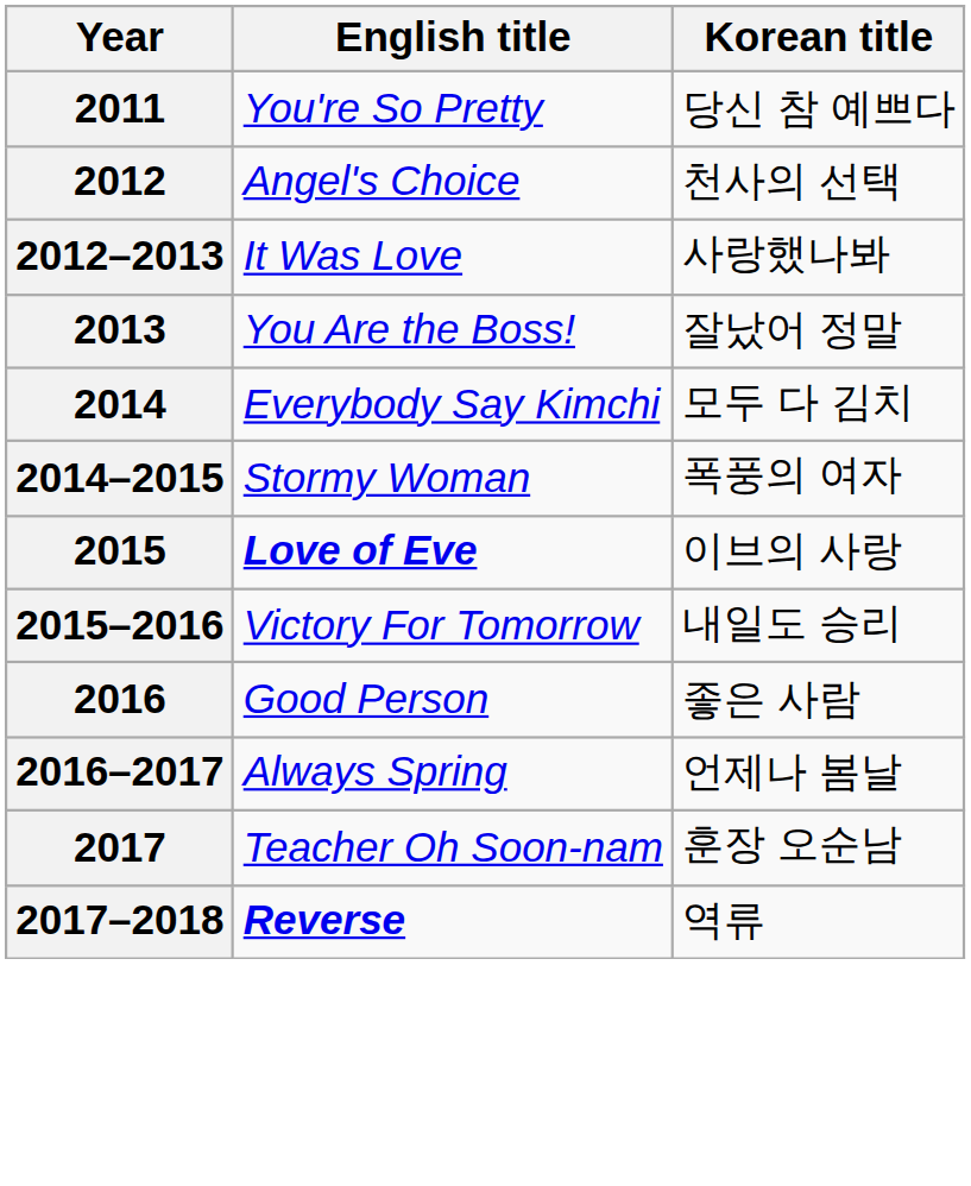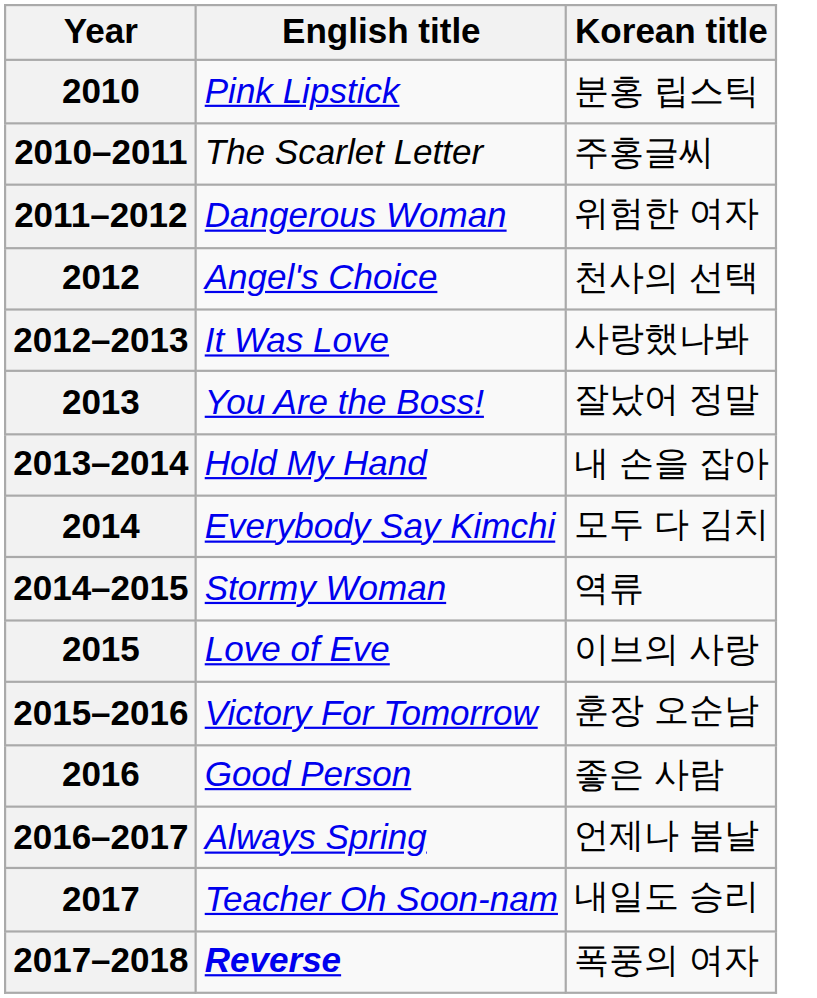+ row: 2010 | Pink Lipstick | 분홍 립스틱
+ row: 2010–2011 | The Scarlet Letter | 주홍글씨
- row: 2011 | You're So Pretty | 당신 참 예쁘다
+ row: 2011–2012 | Dangerous Woman | 위험한 여자
+ row: 2013–2014 | Hold My Hand | 내 손을 잡아
2014–2015 | Korean title: 폭풍의 여자 -> 역류
2015 | English title: bold -> normal
2015–2016 | Korean title: 내일도 승리 -> 훈장 오순남
2017 | Korean title: 훈장 오순남 -> 내일도 승리
2017–2018 | Korean title: 역류 -> 폭풍의 여자
